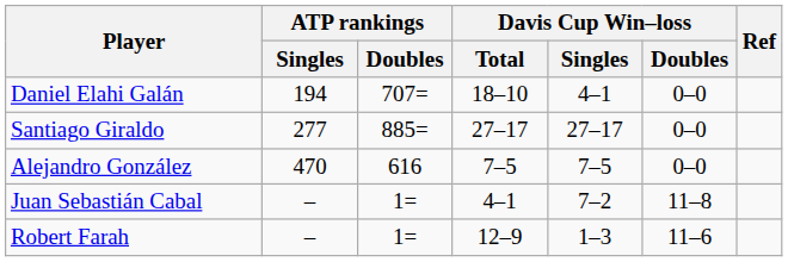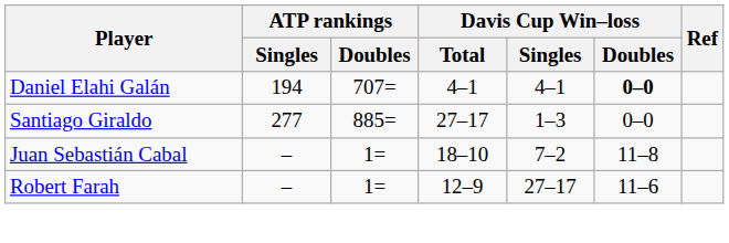Daniel Elahi Galán | Davis Cup Win–loss / Total: 18–10 -> 4–1
Daniel Elahi Galán | Davis Cup Win–loss / Doubles: normal -> bold
Santiago Giraldo | Davis Cup Win–loss / Singles: 27–17 -> 1–3
- row: Alejandro González | 470 | 616 | 7–5 | 7–5 | 0–0
Juan Sebastián Cabal | Davis Cup Win–loss / Total: 4–1 -> 18–10
Robert Farah | Davis Cup Win–loss / Singles: 1–3 -> 27–17
